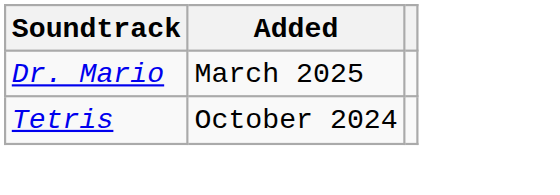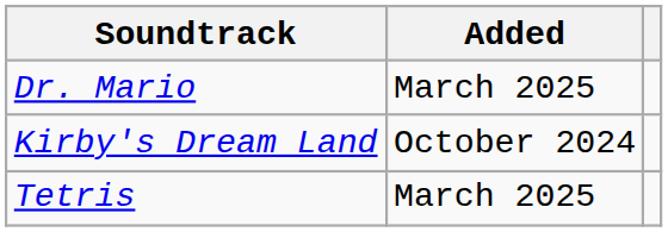+ row: Kirby's Dream Land | October 2024
Tetris | Added: October 2024 -> March 2025
